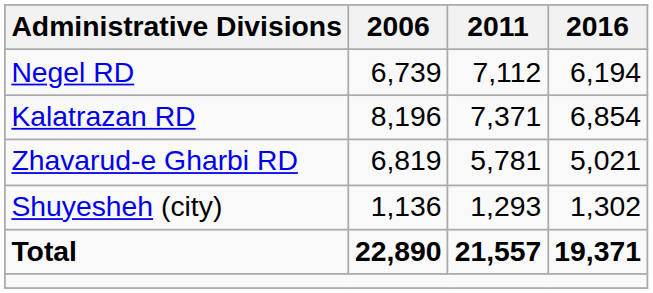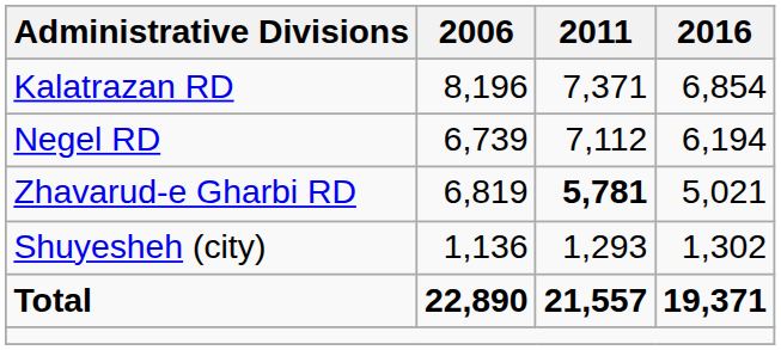rows swapped: Kalatrazan RD <-> Negel RD
Zhavarud-e Gharbi RD | 2011: normal -> bold
